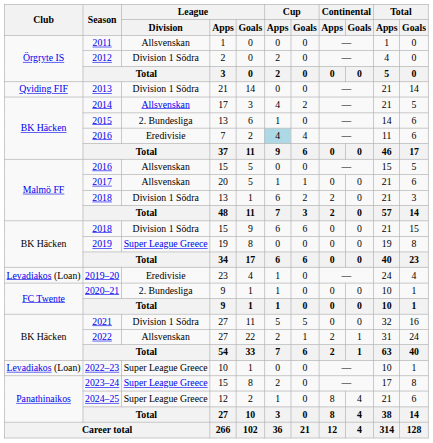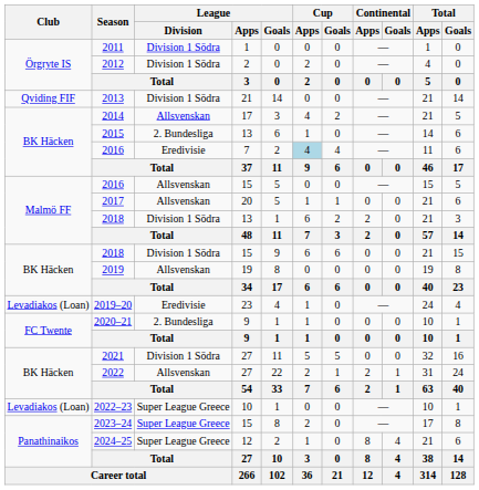2011 | League / Division: Allsvenskan -> Division 1 Södra
2019 | League / Division: Super League Greece -> Allsvenskan
